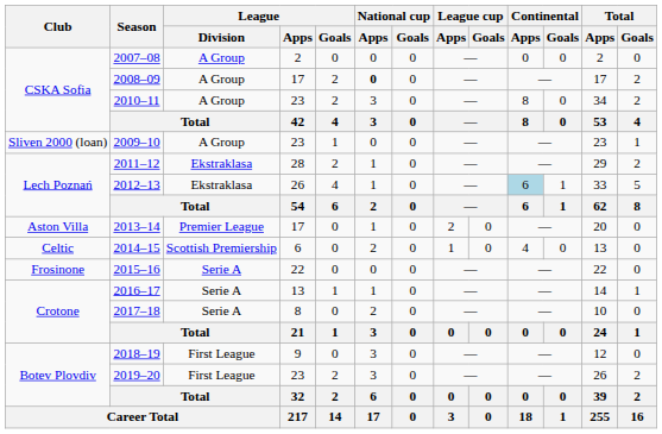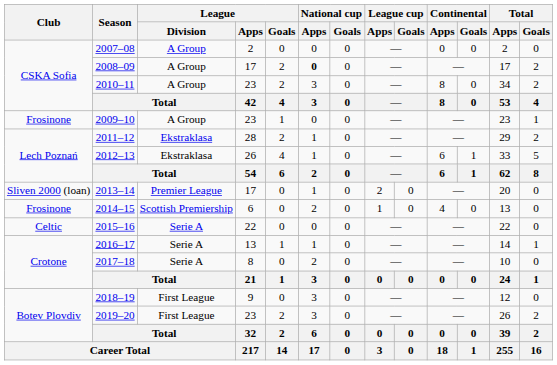2009–10 | Club: Sliven 2000 (loan) -> Frosinone
2012–13 | Continental / Apps: lightblue background -> no background
2013–14 | Club: Aston Villa -> Sliven 2000 (loan)
2014–15 | Club: Celtic -> Frosinone
2015–16 | Club: Frosinone -> Celtic
